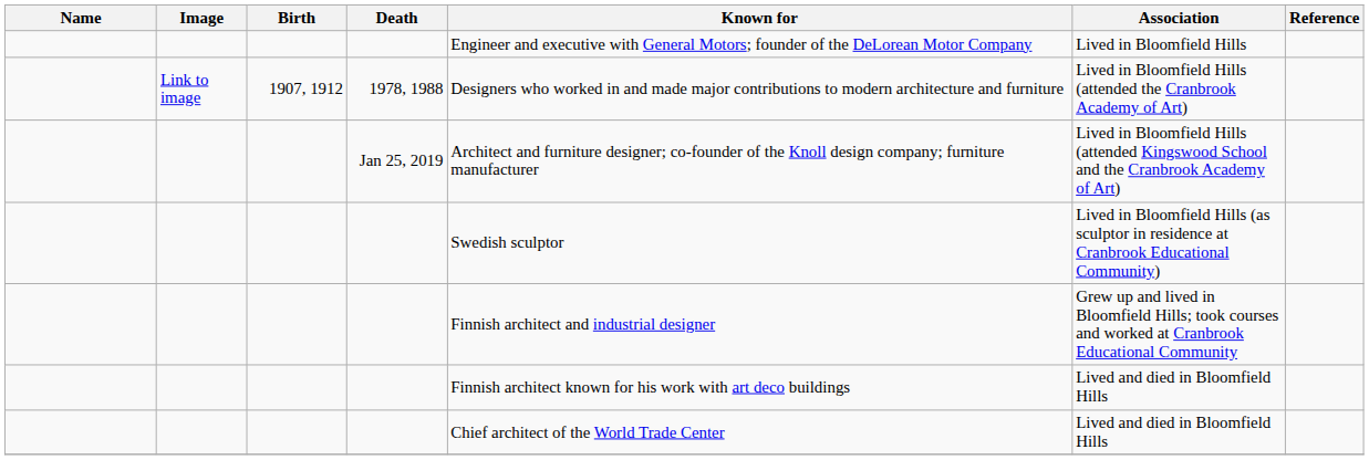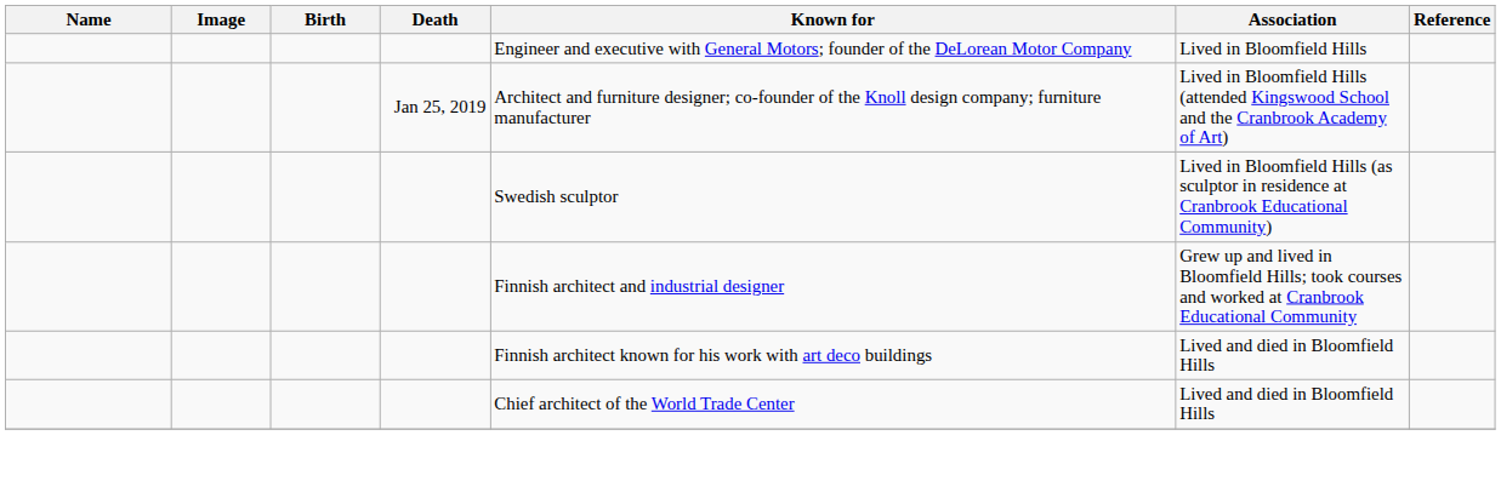- row: Link to image | 1907, 1912 | 1978, 1988 | Designers who worked in and made major contributions to modern architecture and furniture | Lived in Bloomfield Hills (attended the Cranbrook Academy of Art)
